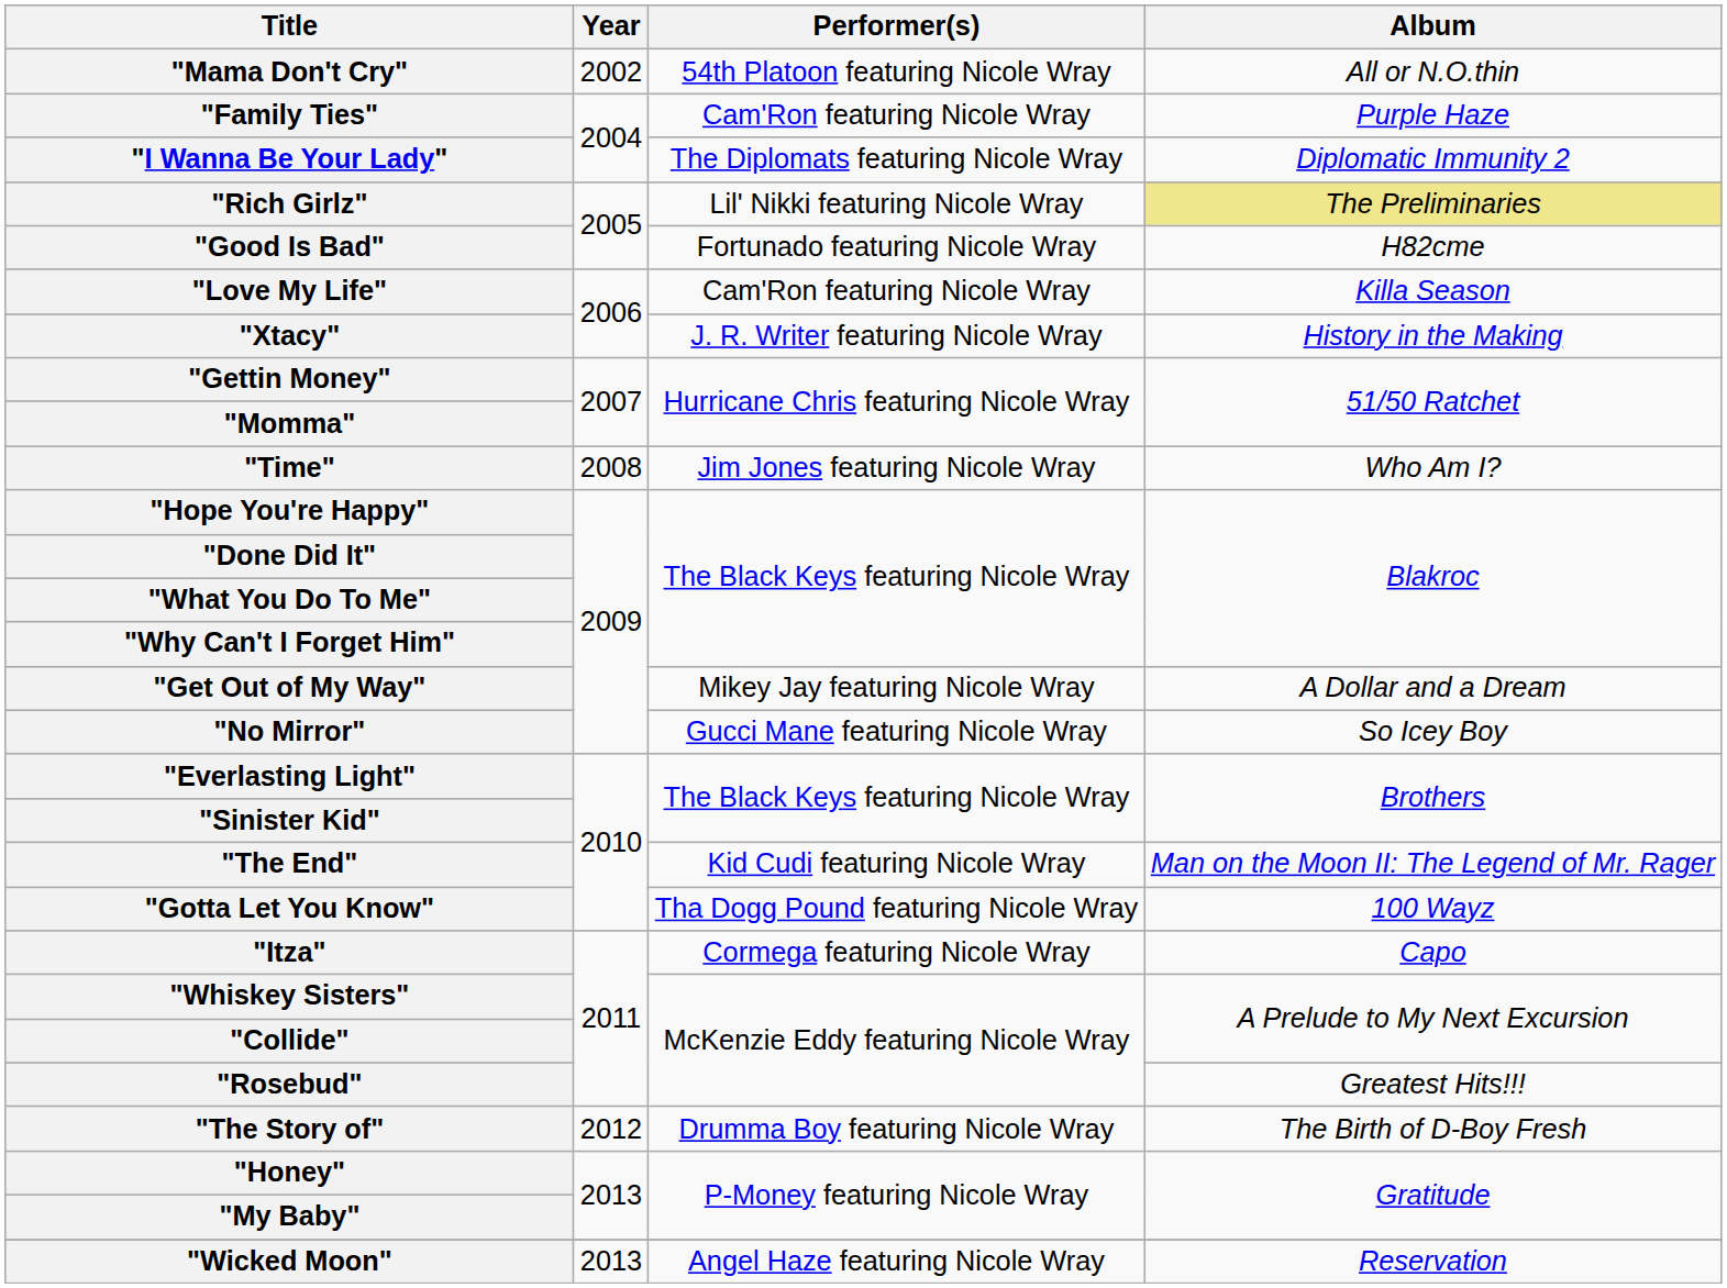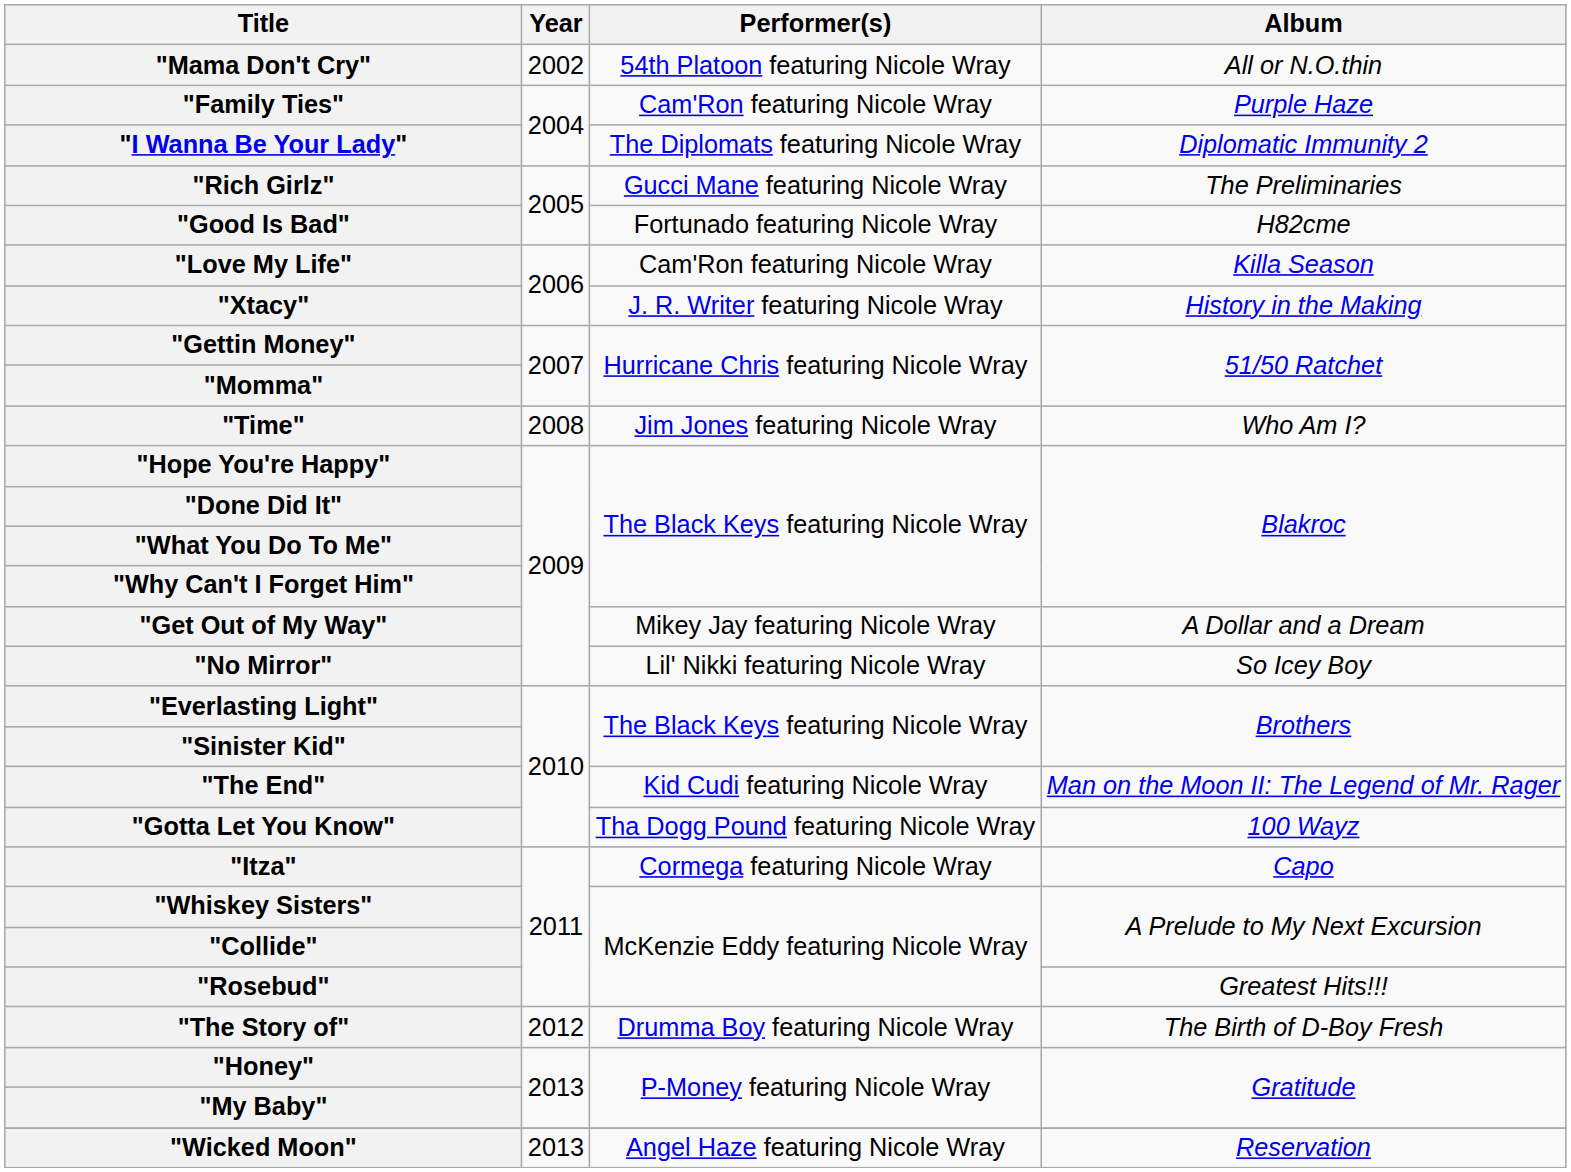"Rich Girlz" | Performer(s): Lil' Nikki featuring Nicole Wray -> Gucci Mane featuring Nicole Wray
"Rich Girlz" | Album: khaki background -> no background
"No Mirror" | Performer(s): Gucci Mane featuring Nicole Wray -> Lil' Nikki featuring Nicole Wray
